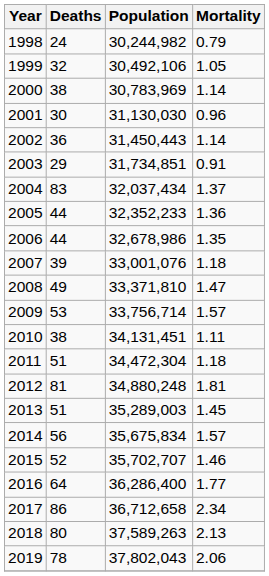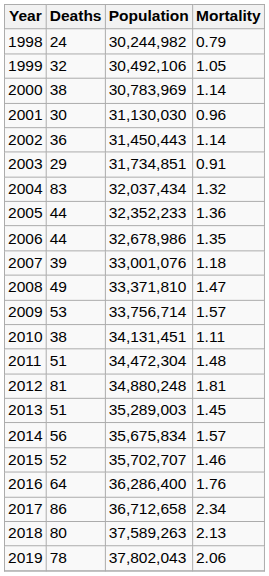2004 | Mortality: 1.37 -> 1.32
2011 | Mortality: 1.18 -> 1.48
2016 | Mortality: 1.77 -> 1.76
